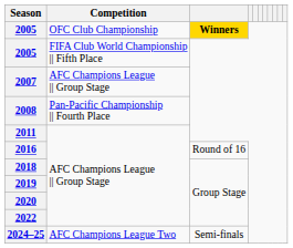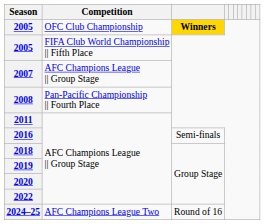2016 | column 3: Round of 16 -> Semi-finals
2024–25 | column 3: Semi-finals -> Round of 16
